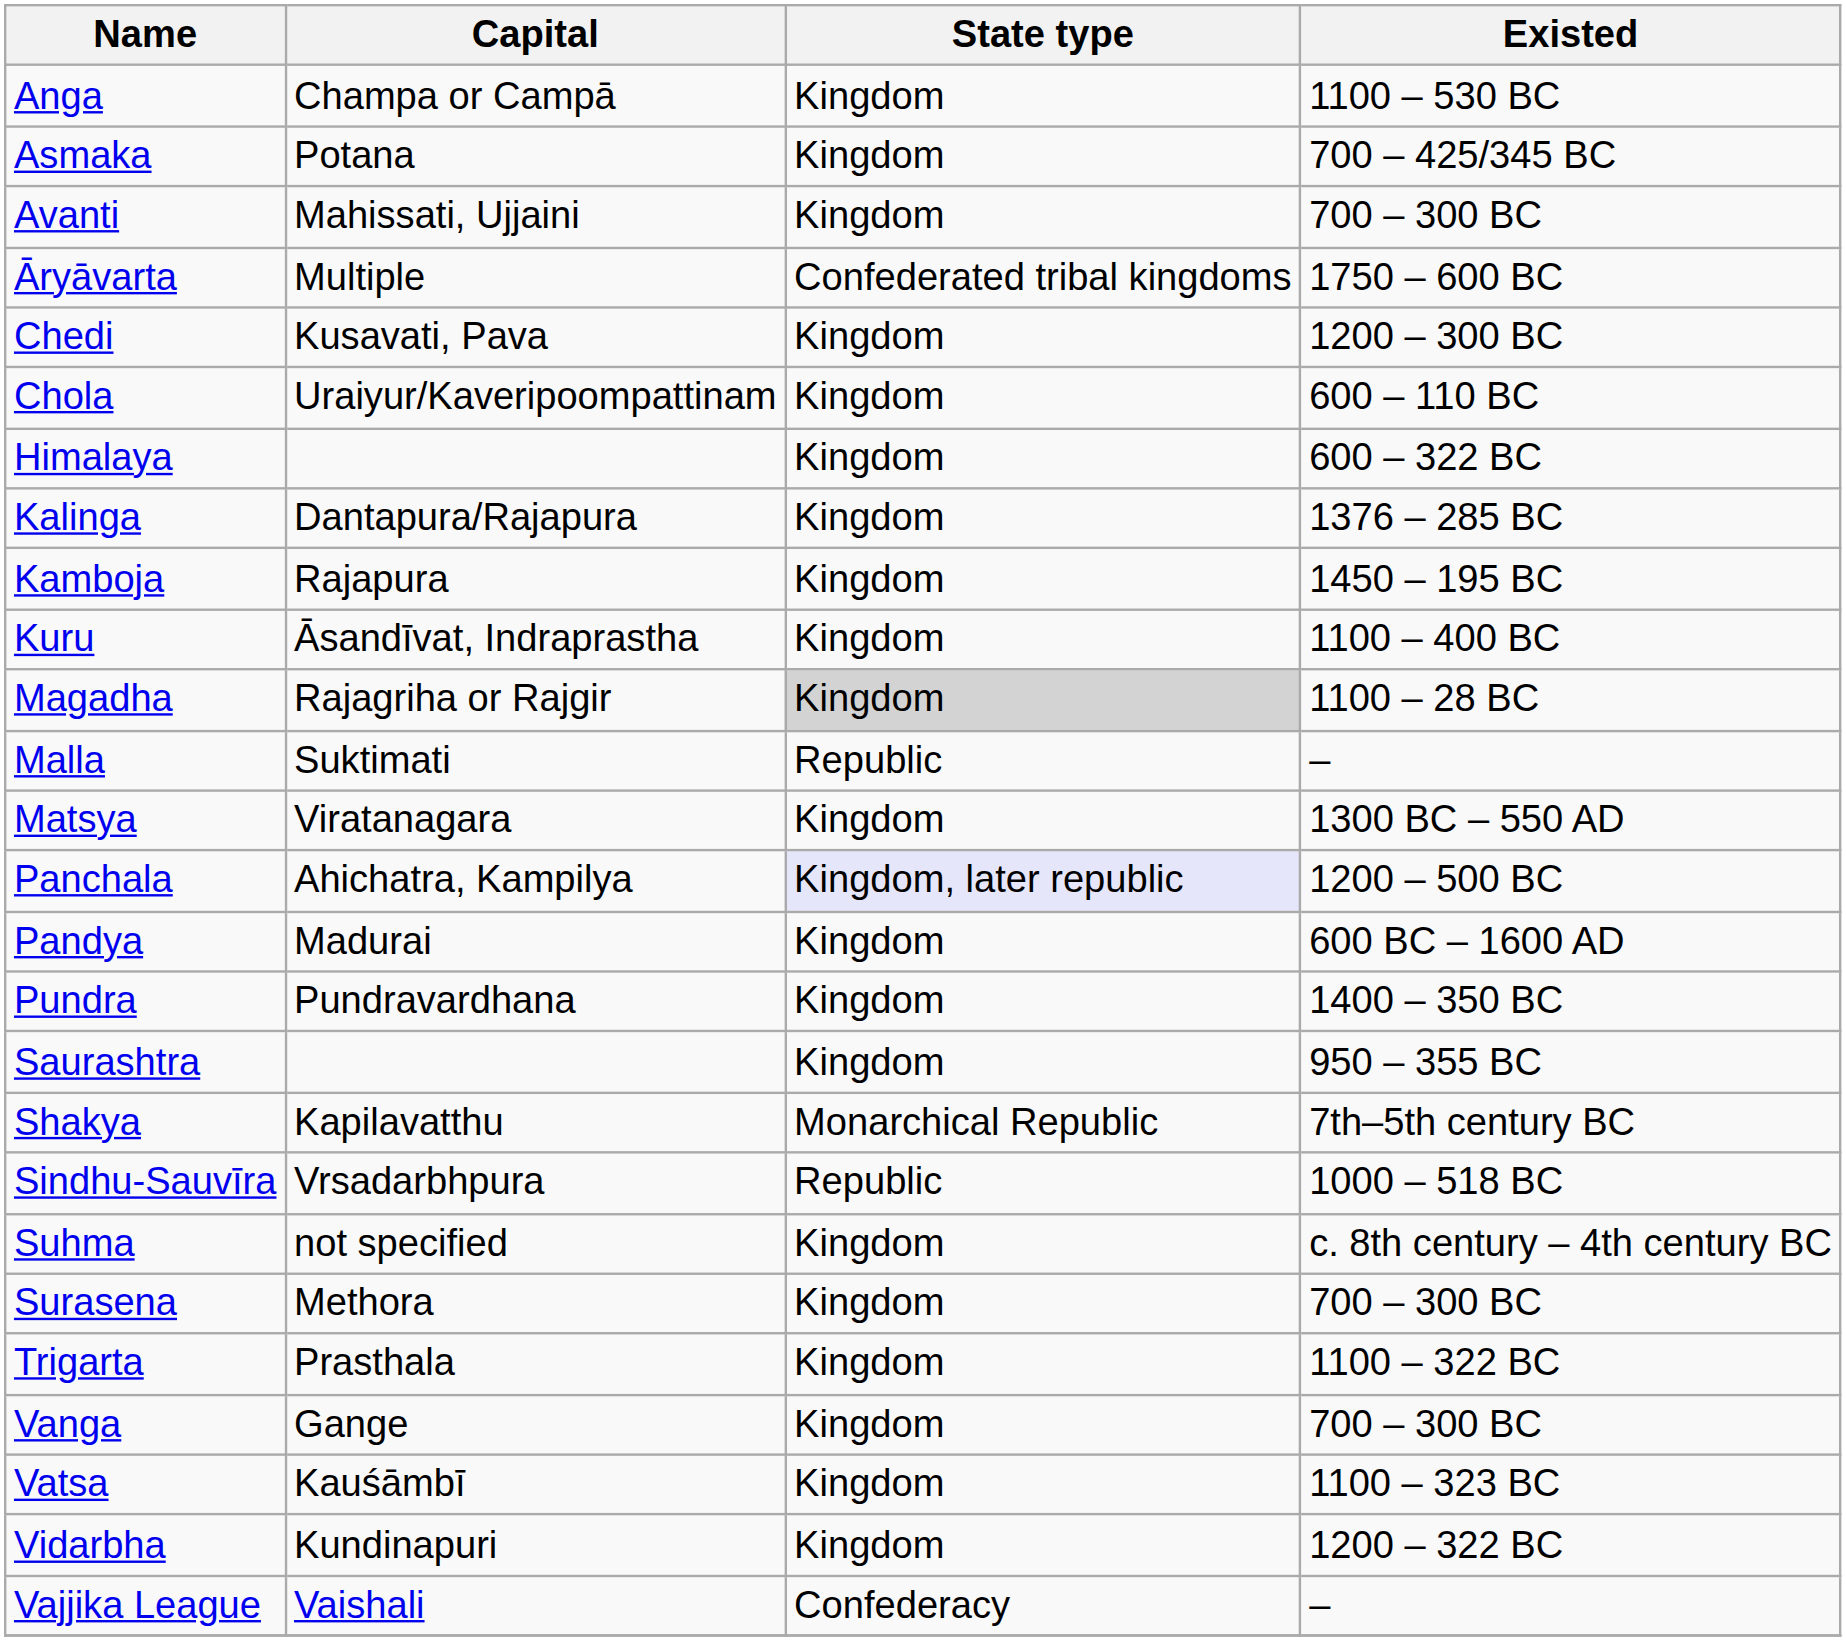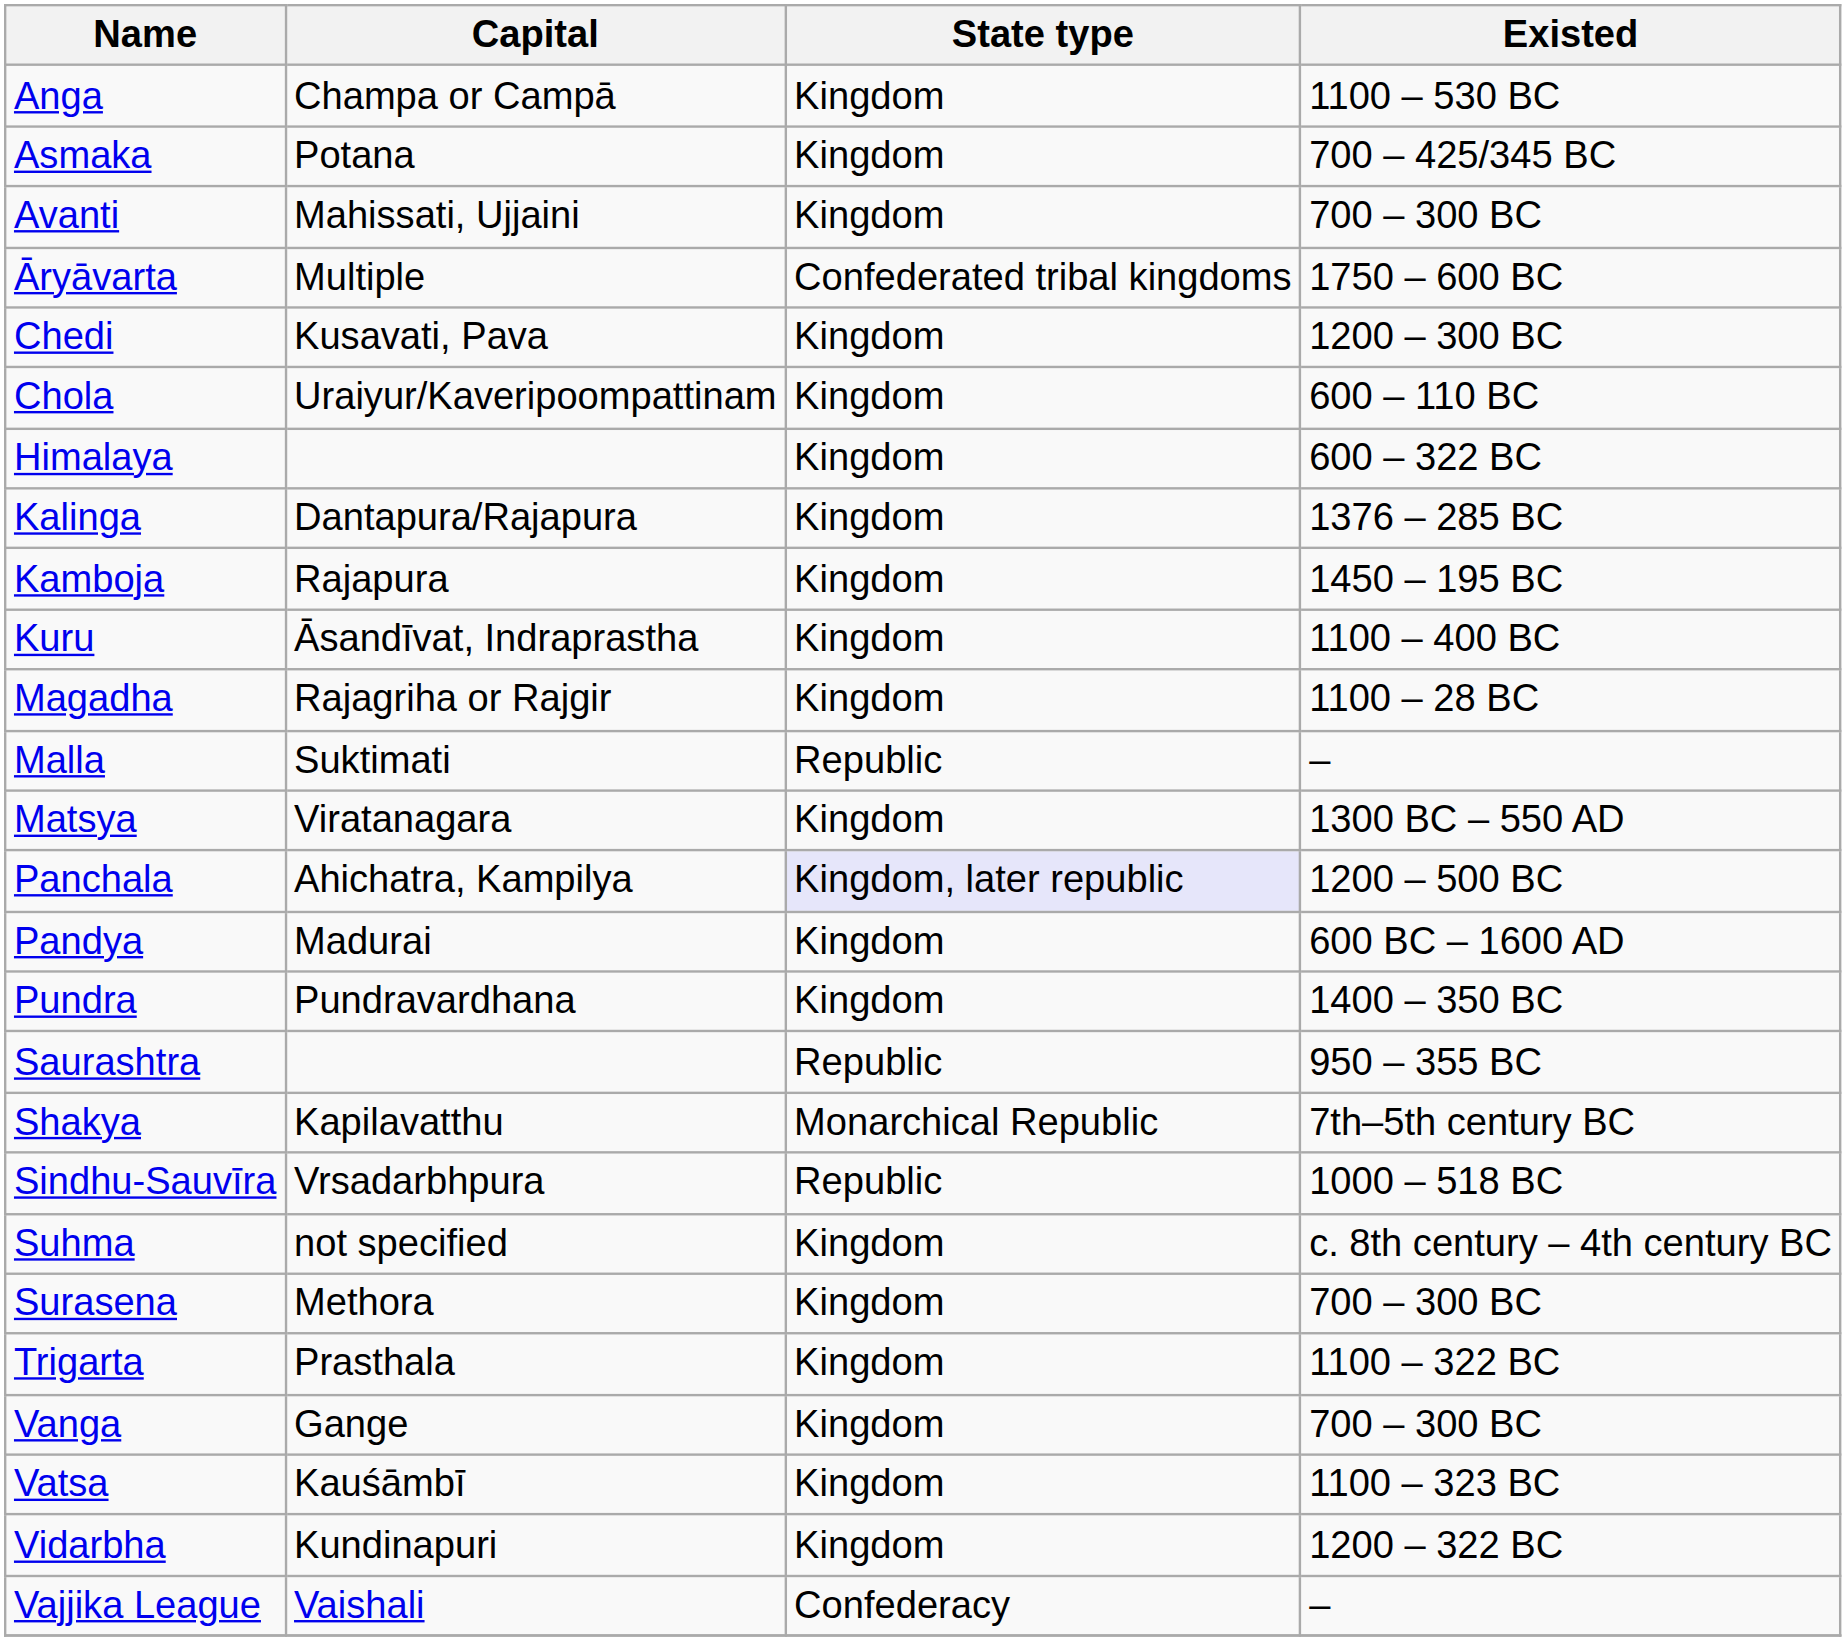Magadha | State type: lightgrey background -> no background
Saurashtra | State type: Kingdom -> Republic
